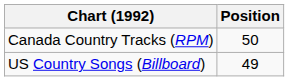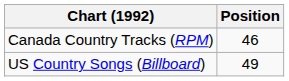Canada Country Tracks (RPM) | Position: 50 -> 46
